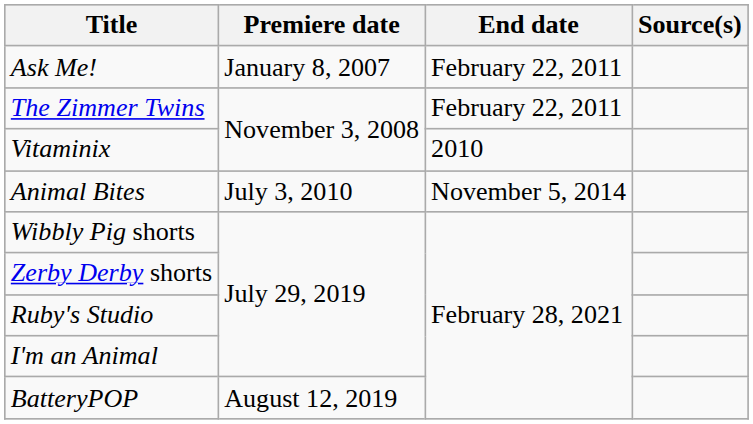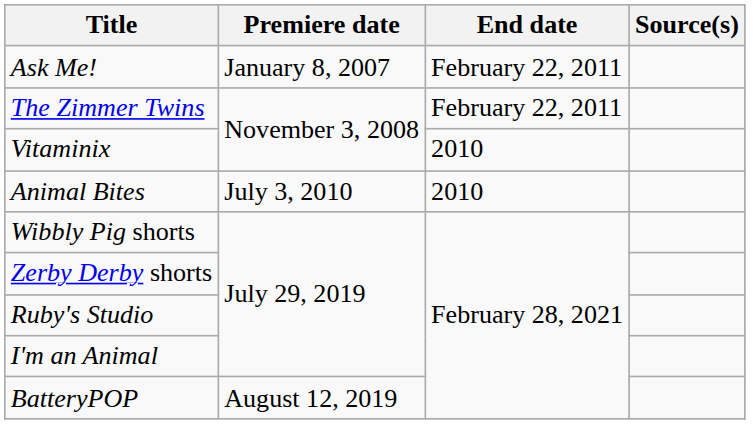Animal Bites | End date: November 5, 2014 -> 2010
